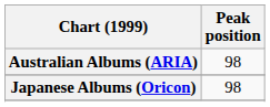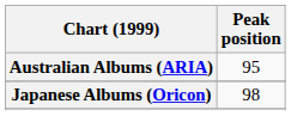Australian Albums (ARIA) | Peak position: 98 -> 95
